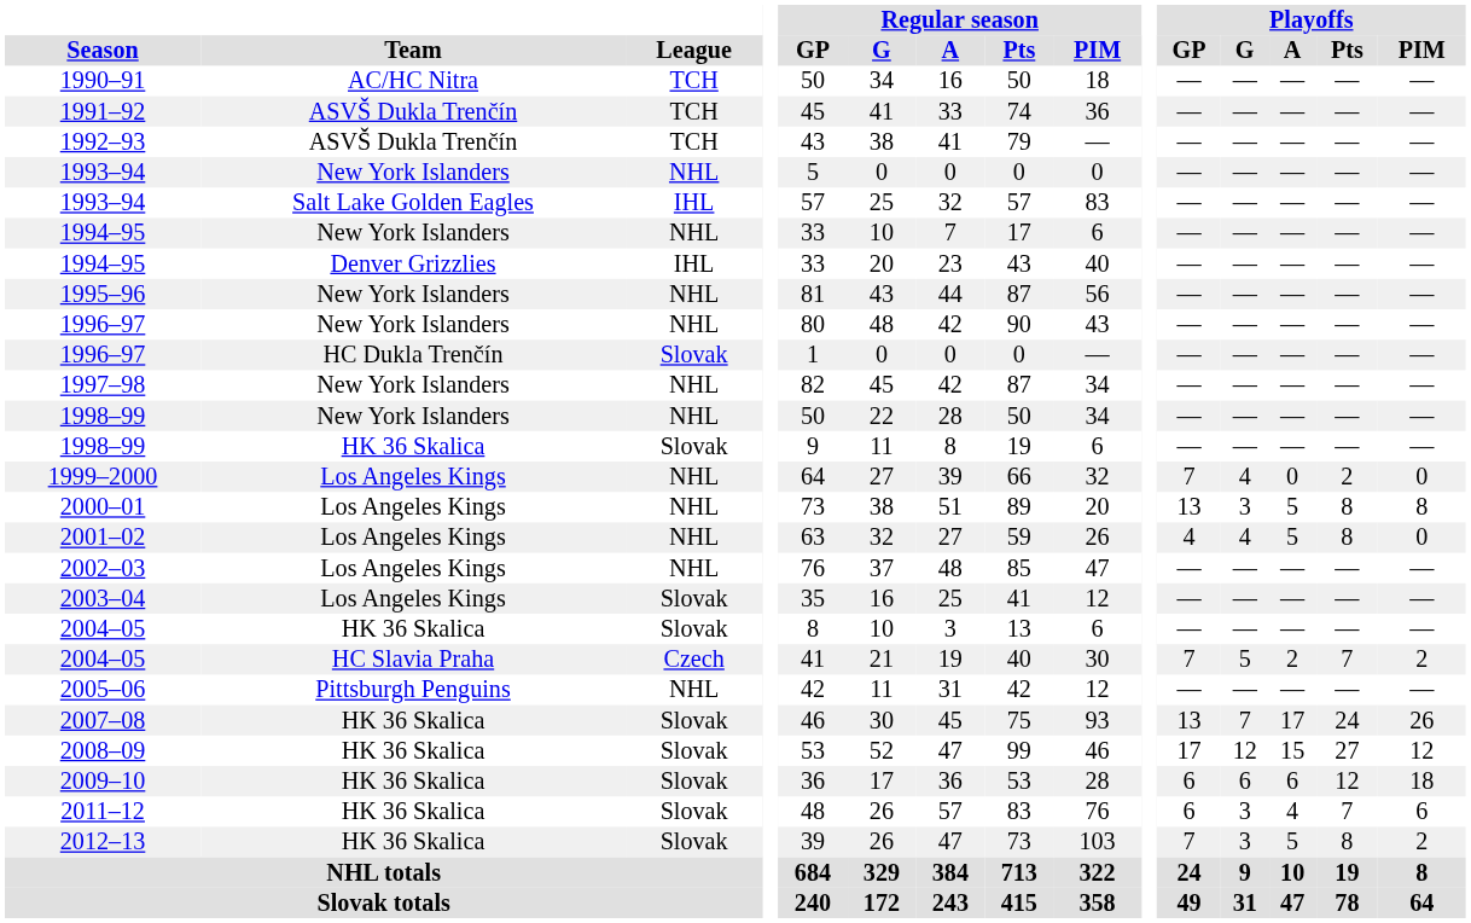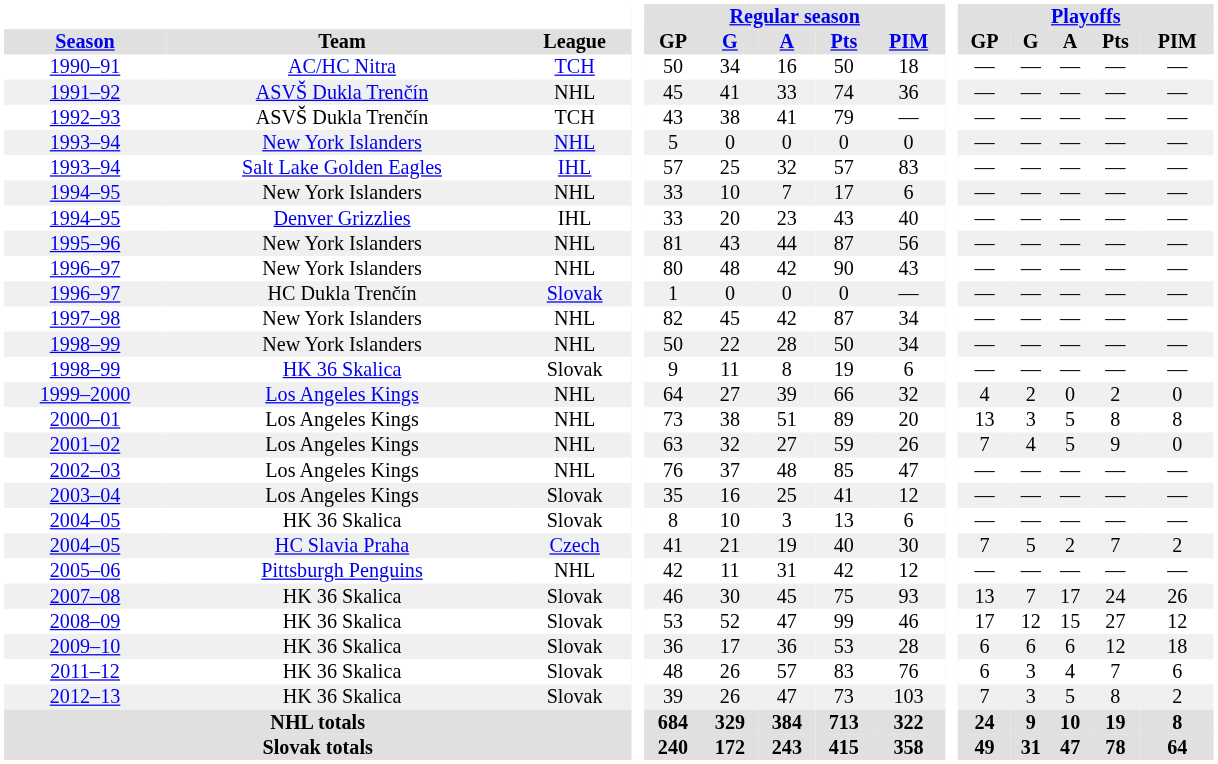1991–92 | League: TCH -> NHL
1999–2000 | Playoffs / GP: 7 -> 4
1999–2000 | Playoffs / G: 4 -> 2
2001–02 | Playoffs / GP: 4 -> 7
2001–02 | Playoffs / Pts: 8 -> 9
